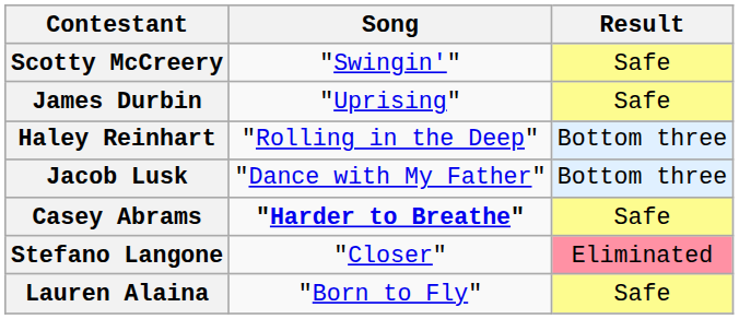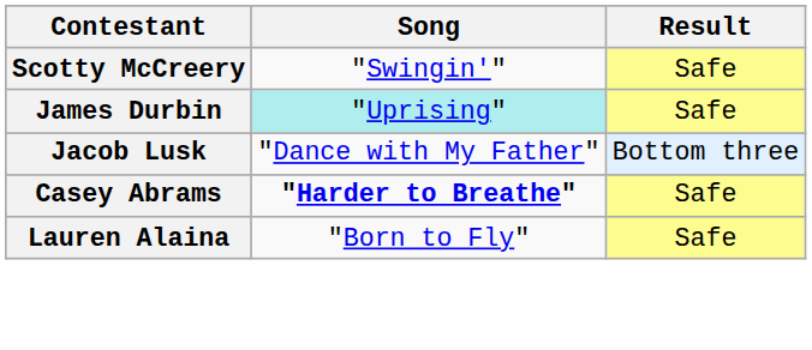James Durbin | Song: no background -> paleturquoise background
- row: Haley Reinhart | "Rolling in the Deep" | Bottom three
- row: Stefano Langone | "Closer" | Eliminated
